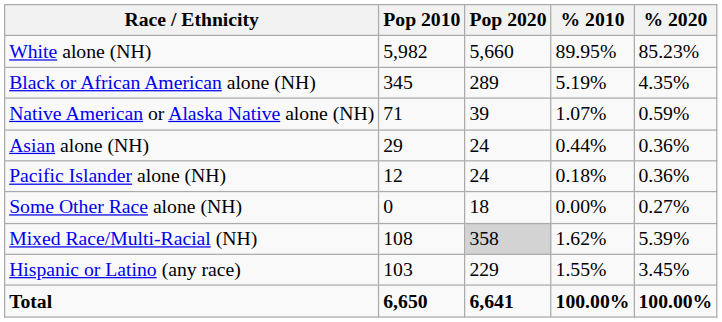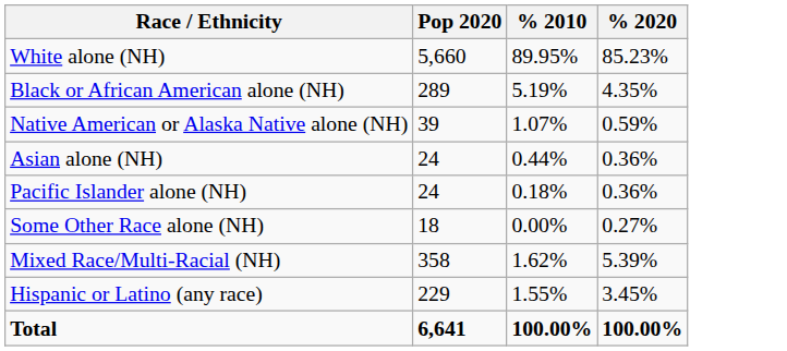- column: Pop 2010 | 5,982 | 345 | 71 | 29 | 12 | 0 | 108 | 103 | 6,650
Mixed Race/Multi-Racial (NH) | Pop 2020: lightgrey background -> no background
